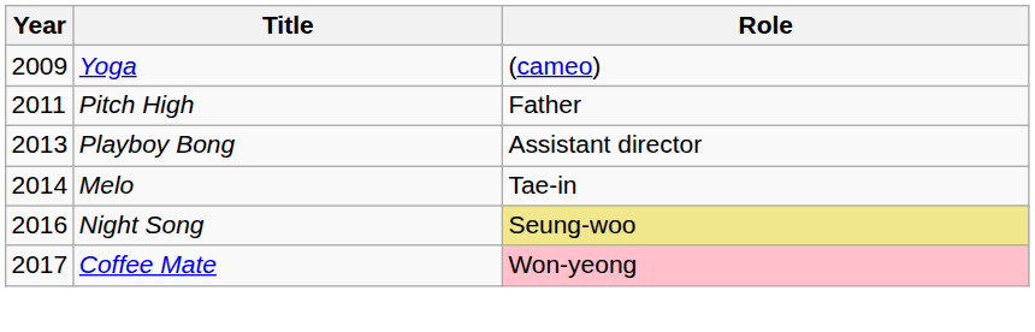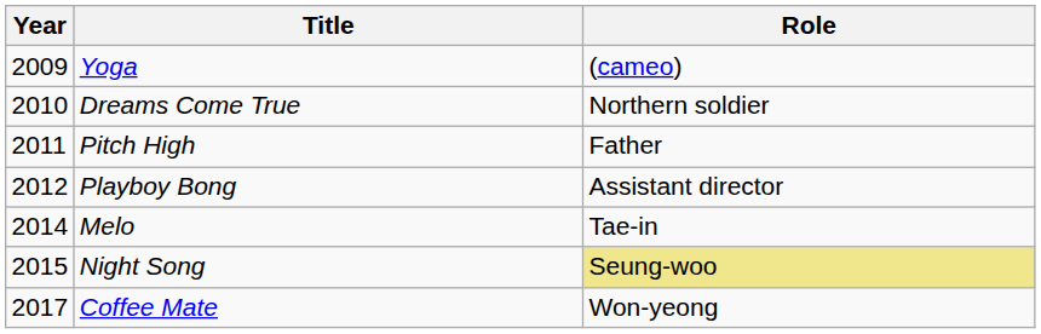+ row: 2010 | Dreams Come True | Northern soldier
Playboy Bong | Year: 2013 -> 2012
Night Song | Year: 2016 -> 2015
Coffee Mate | Role: pink background -> no background
